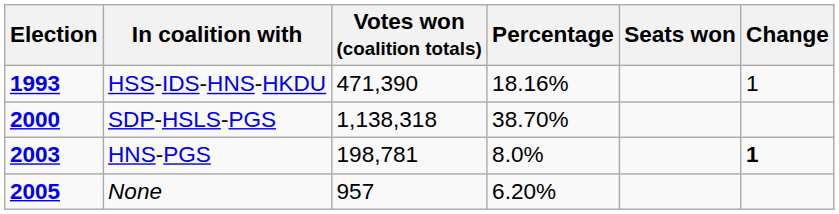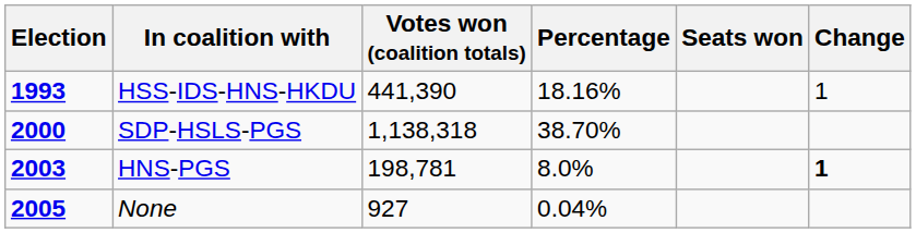HSS-IDS-HNS-HKDU | Votes won (coalition totals): 471,390 -> 441,390
None | Votes won (coalition totals): 957 -> 927
None | Percentage: 6.20% -> 0.04%
